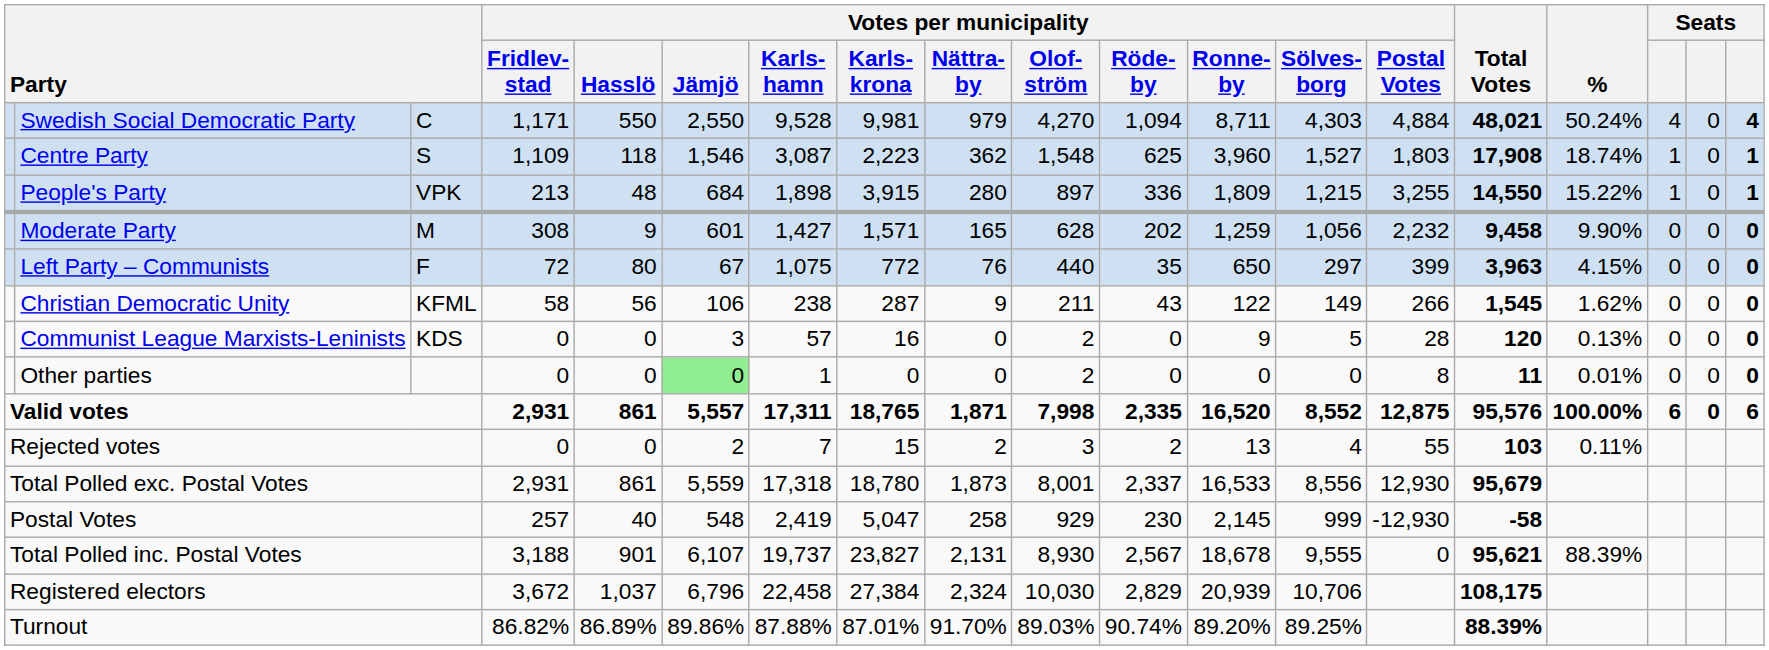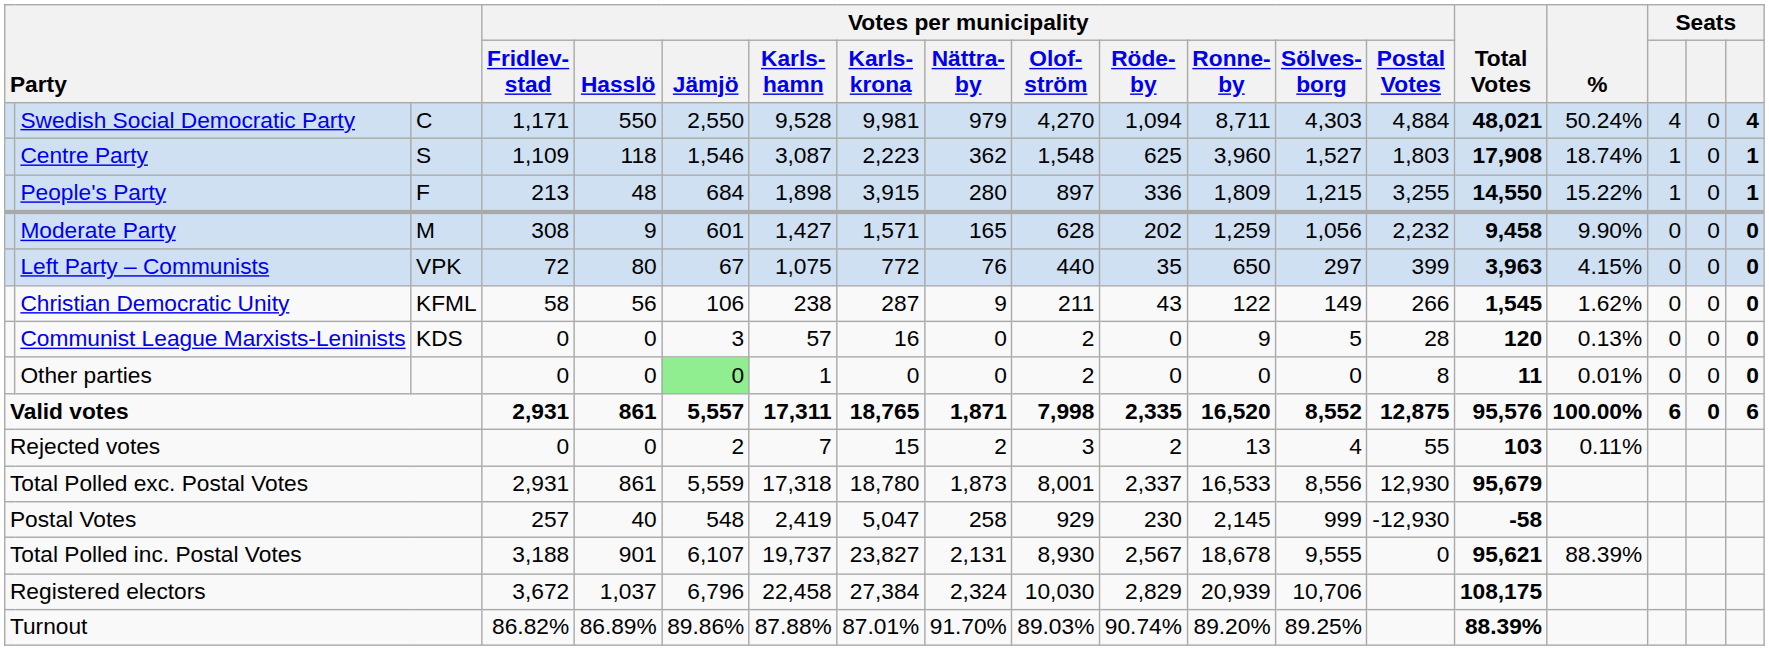People's Party | column 3: VPK -> F
Left Party – Communists | column 3: F -> VPK
